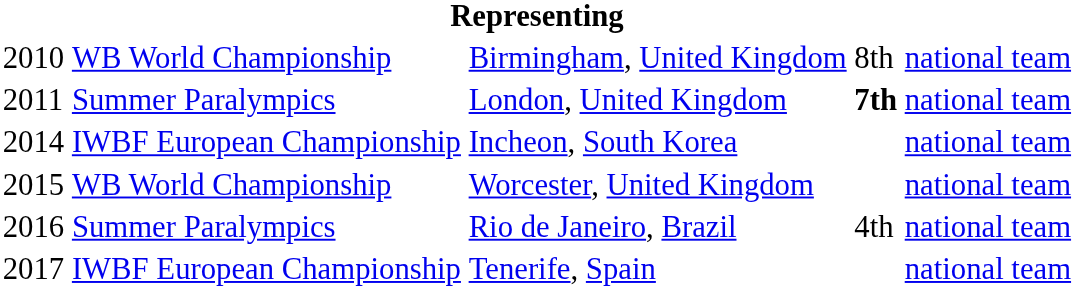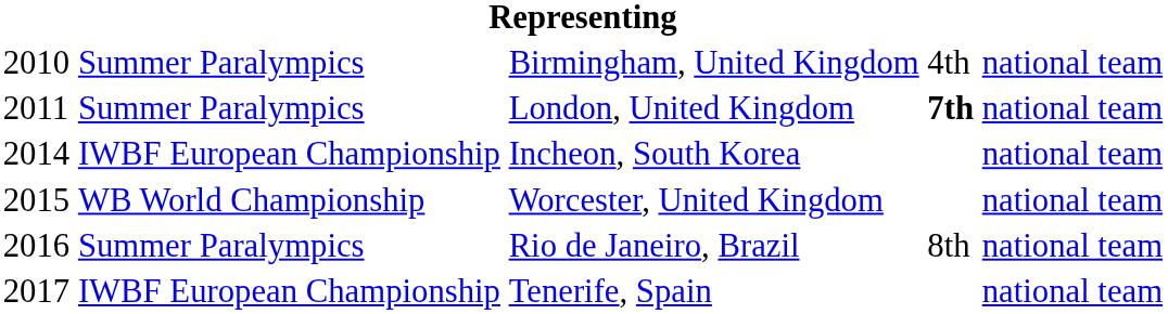Birmingham, United Kingdom | column 2: WB World Championship -> Summer Paralympics
Birmingham, United Kingdom | column 4: 8th -> 4th
Rio de Janeiro, Brazil | column 4: 4th -> 8th
